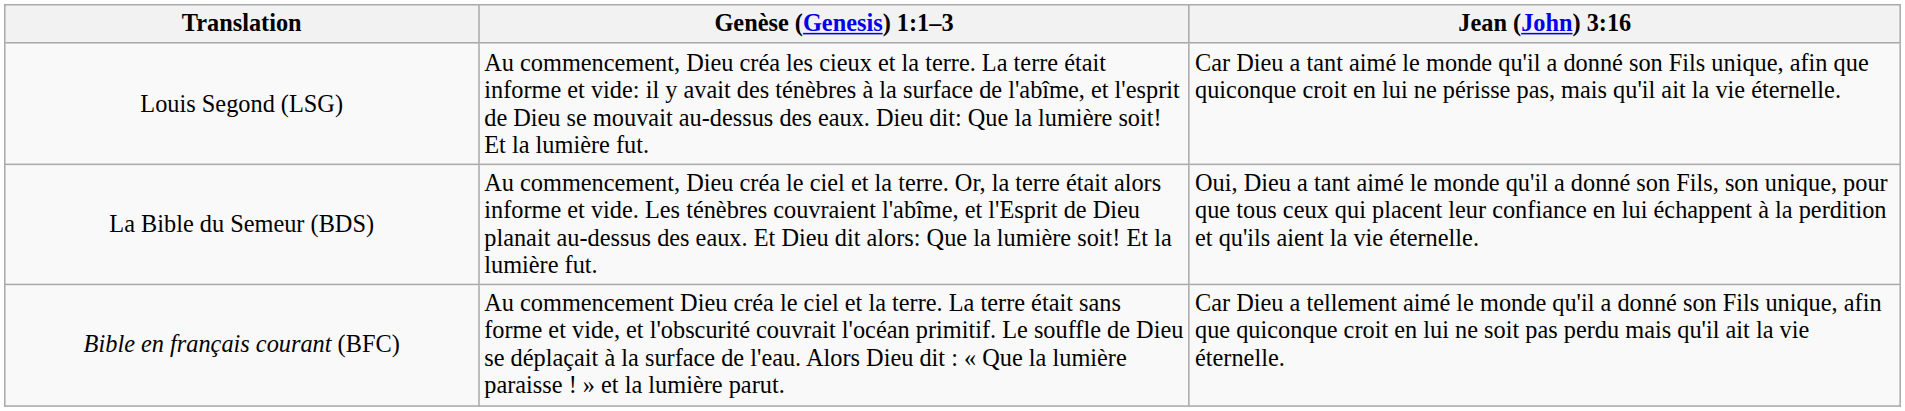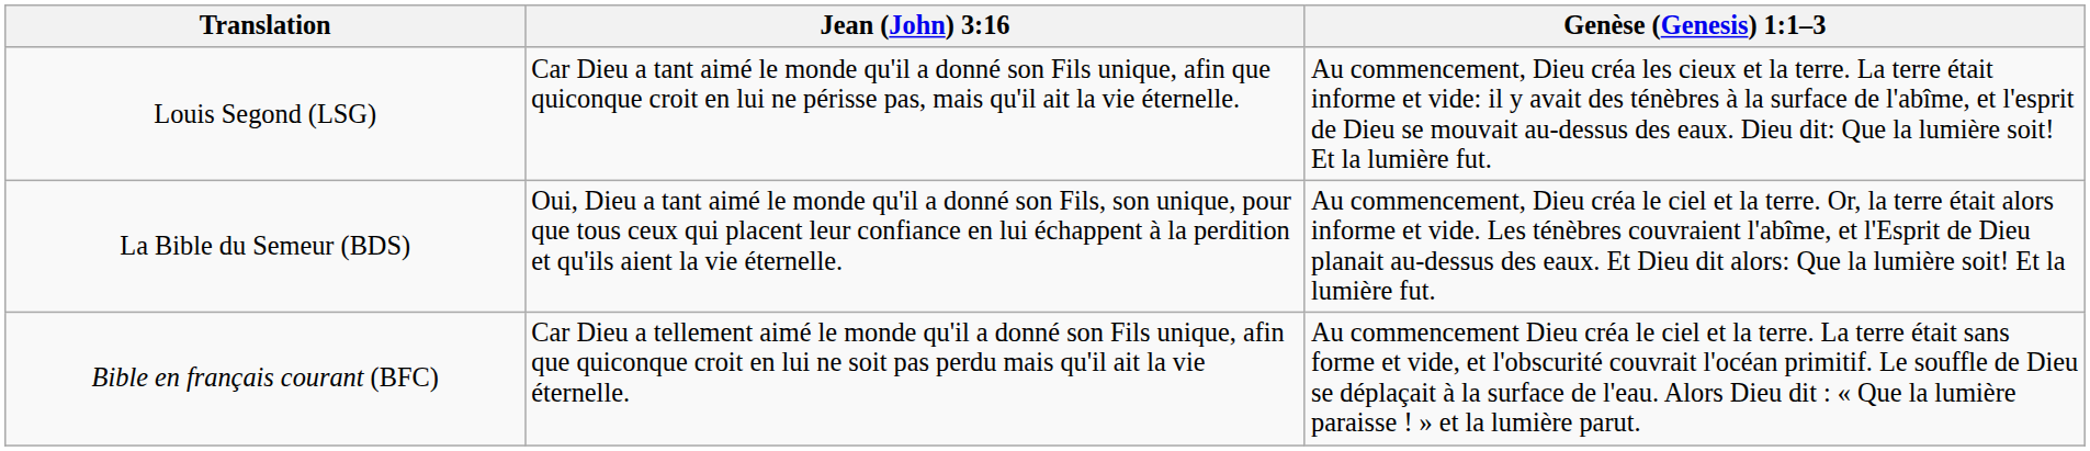columns swapped: Genèse (Genesis) 1:1–3 <-> Jean (John) 3:16
